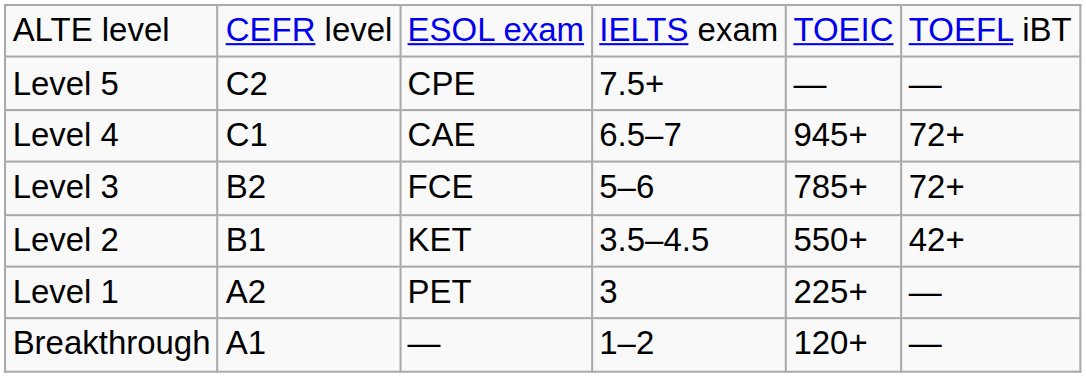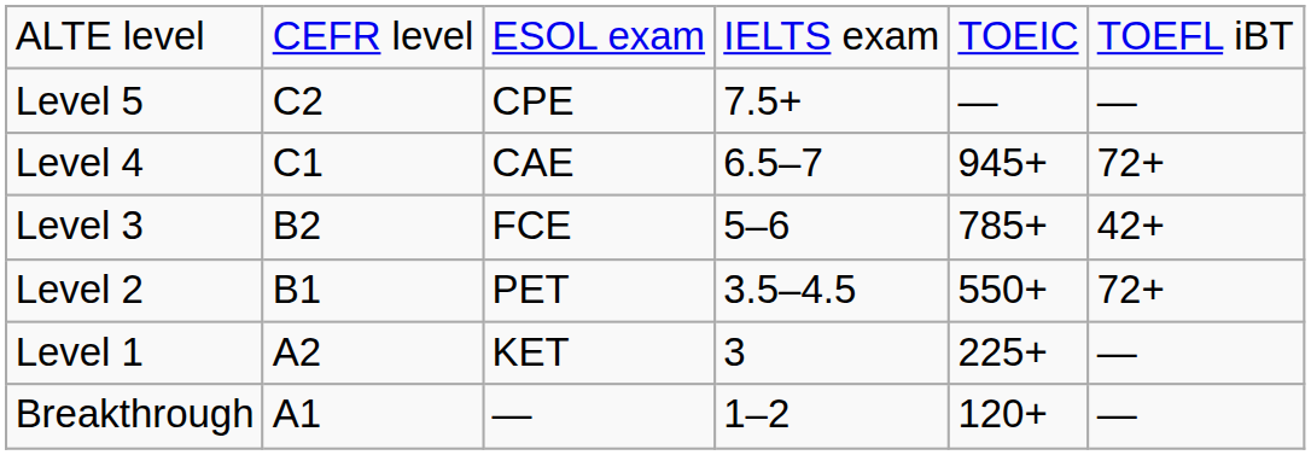Level 3 | column 6: 72+ -> 42+
Level 2 | column 3: KET -> PET
Level 2 | column 6: 42+ -> 72+
Level 1 | column 3: PET -> KET
